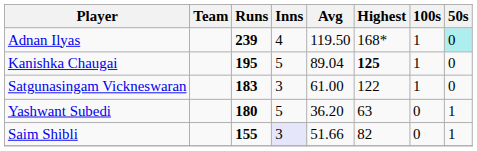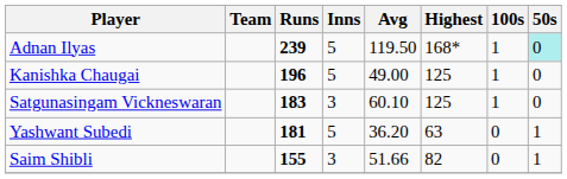Adnan Ilyas | Inns: 4 -> 5
Kanishka Chaugai | Runs: 195 -> 196
Kanishka Chaugai | Avg: 89.04 -> 49.00
Kanishka Chaugai | Highest: bold -> normal
Satgunasingam Vickneswaran | Avg: 61.00 -> 60.10
Satgunasingam Vickneswaran | Highest: 122 -> 125
Yashwant Subedi | Runs: 180 -> 181
Saim Shibli | Inns: lavender background -> no background
